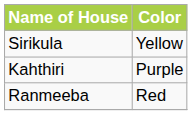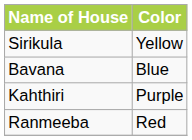+ row: Bavana | Blue
